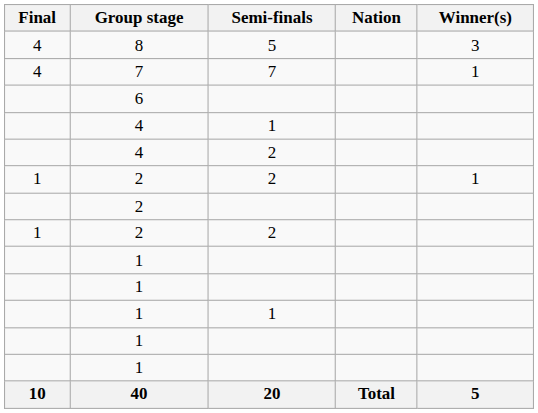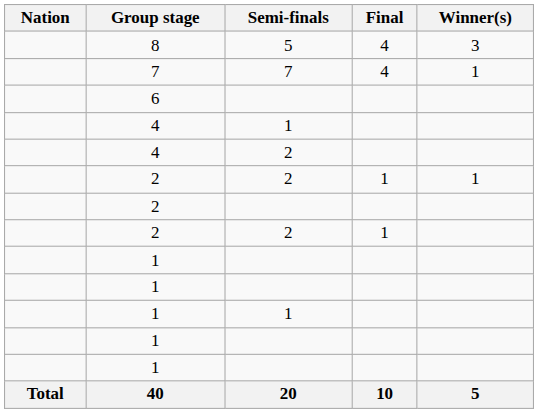columns swapped: Nation <-> Final
